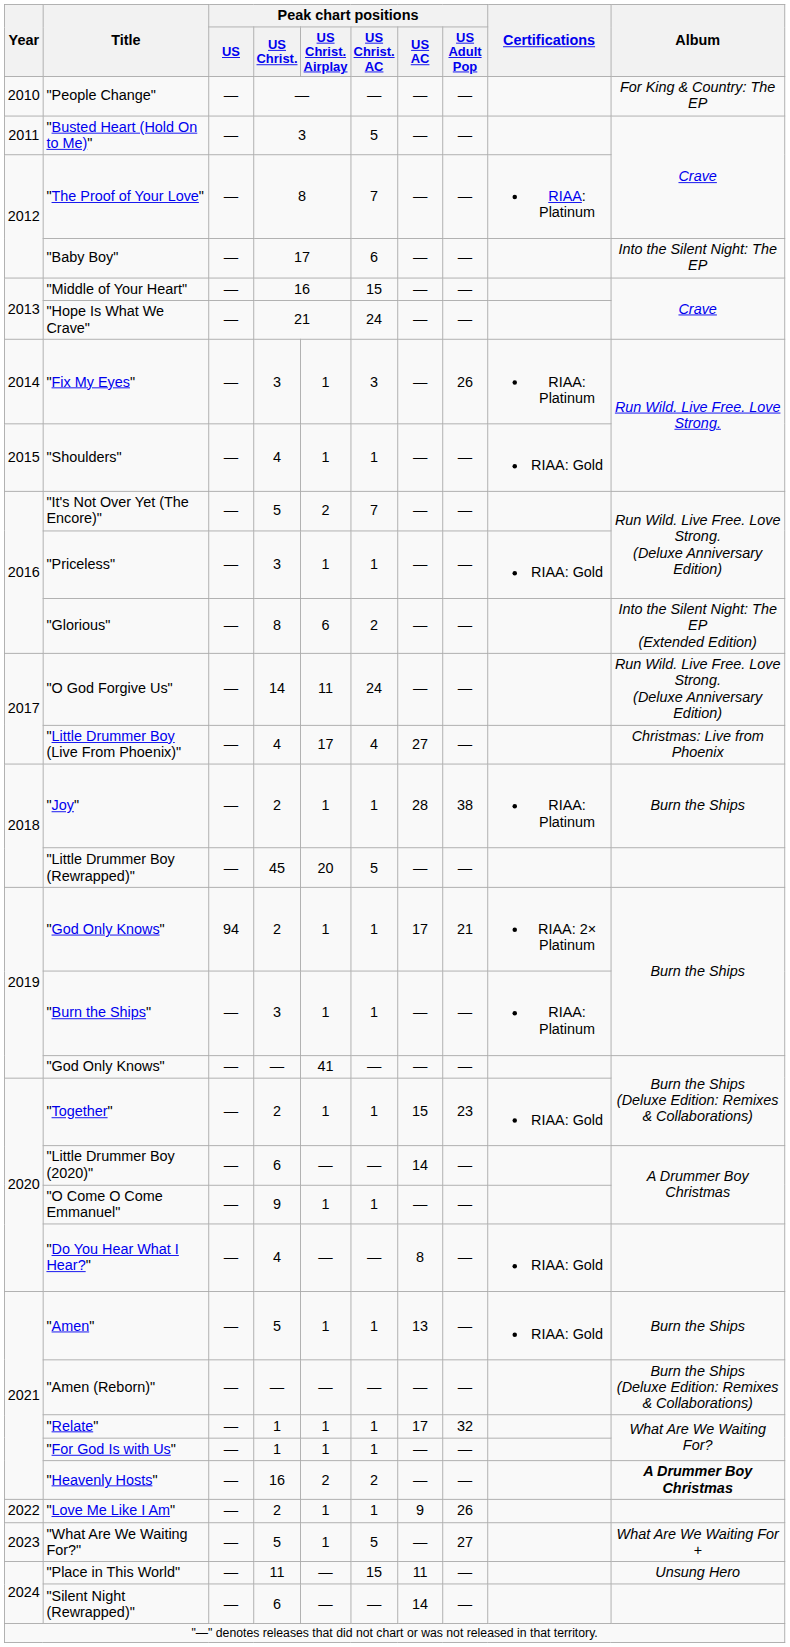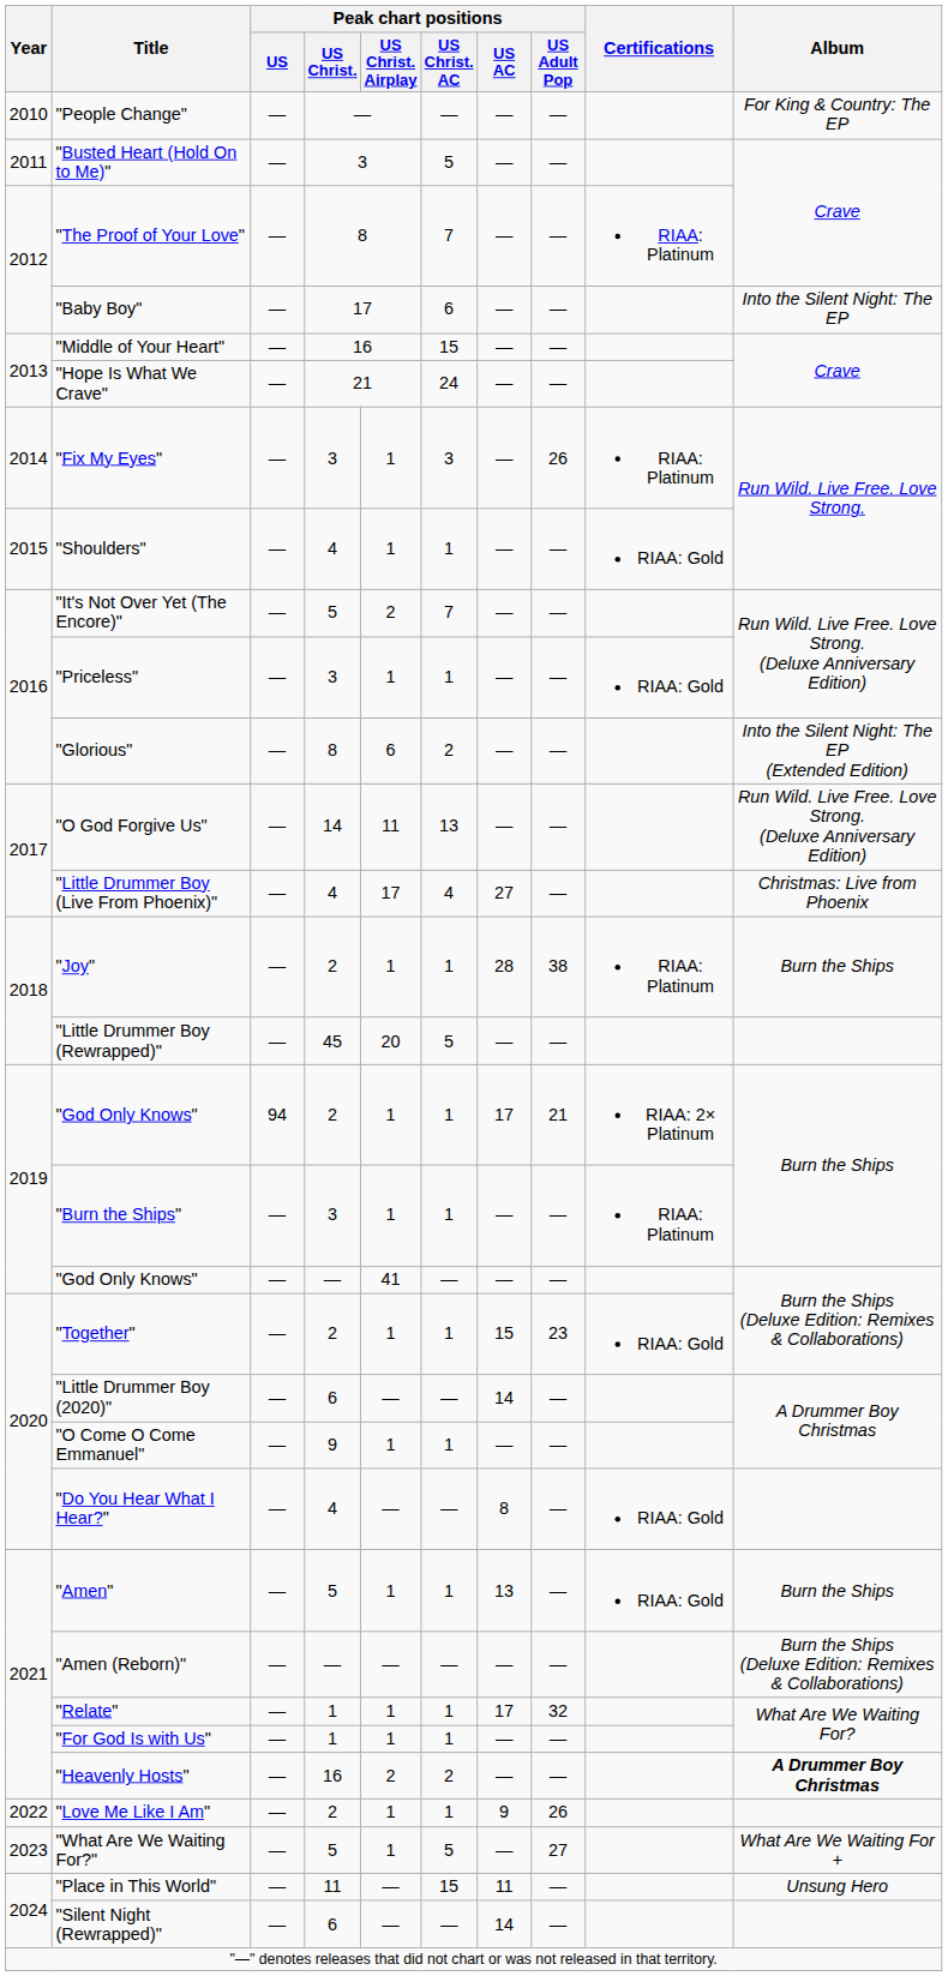"O God Forgive Us" | Peak chart positions / US Christ. AC: 24 -> 13
